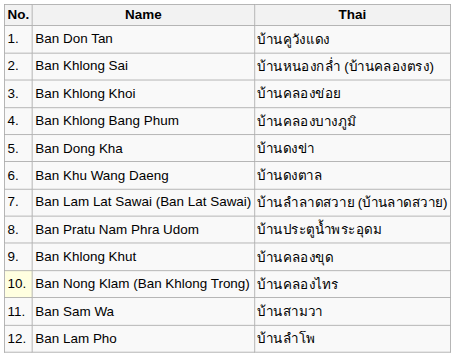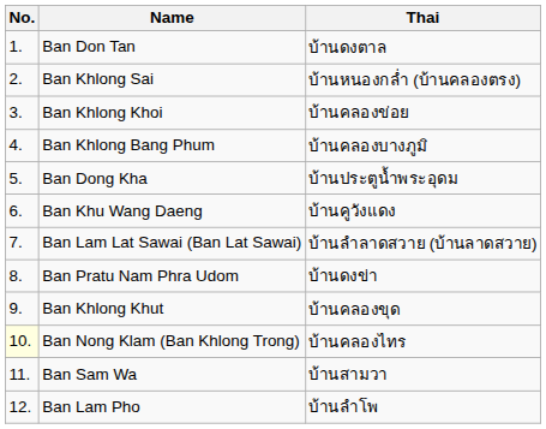Ban Don Tan | Thai: บ้านคูวังแดง -> บ้านดงตาล
Ban Dong Kha | Thai: บ้านดงข่า -> บ้านประตูน้ำพระอุดม
Ban Khu Wang Daeng | Thai: บ้านดงตาล -> บ้านคูวังแดง
Ban Pratu Nam Phra Udom | Thai: บ้านประตูน้ำพระอุดม -> บ้านดงข่า
